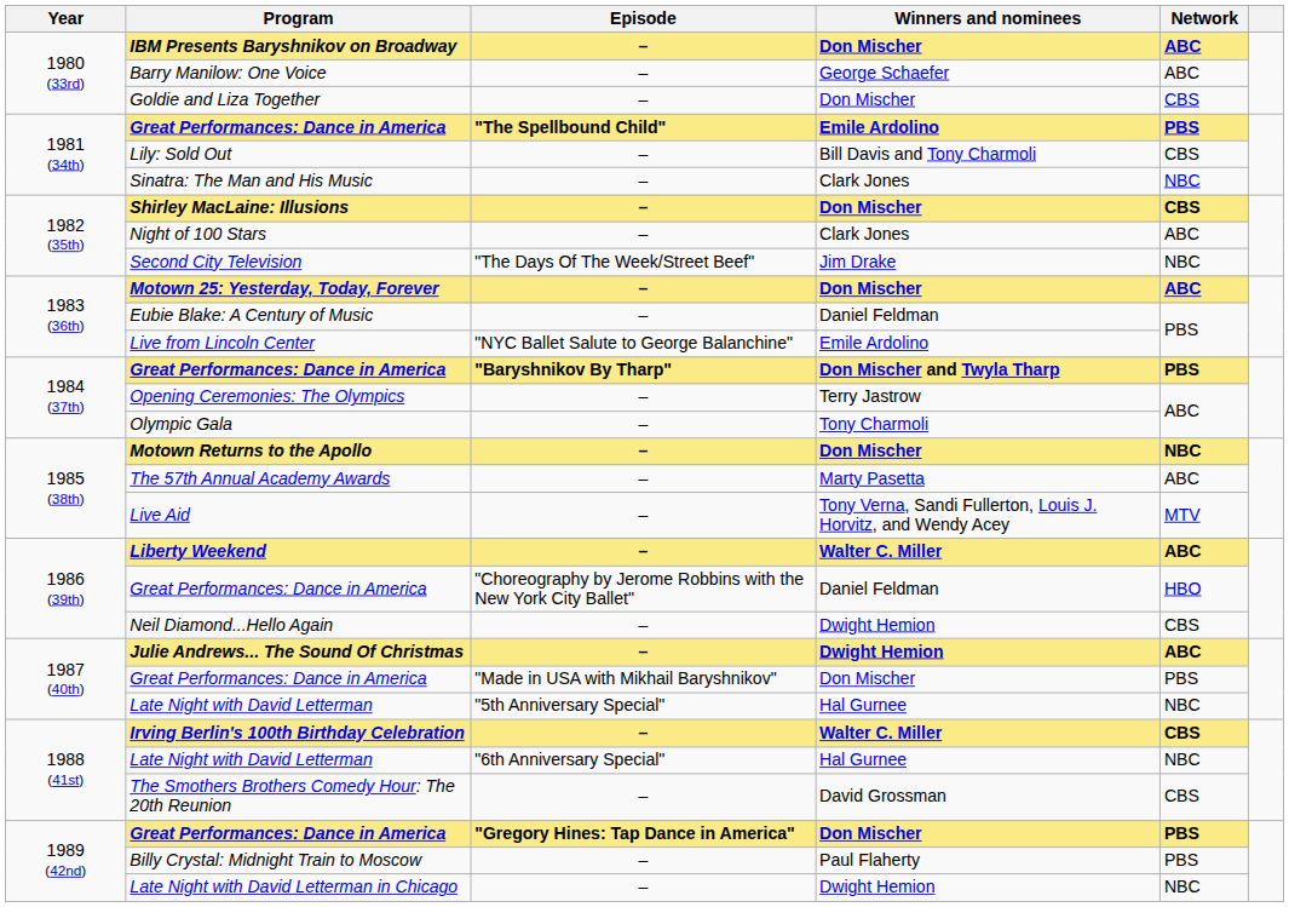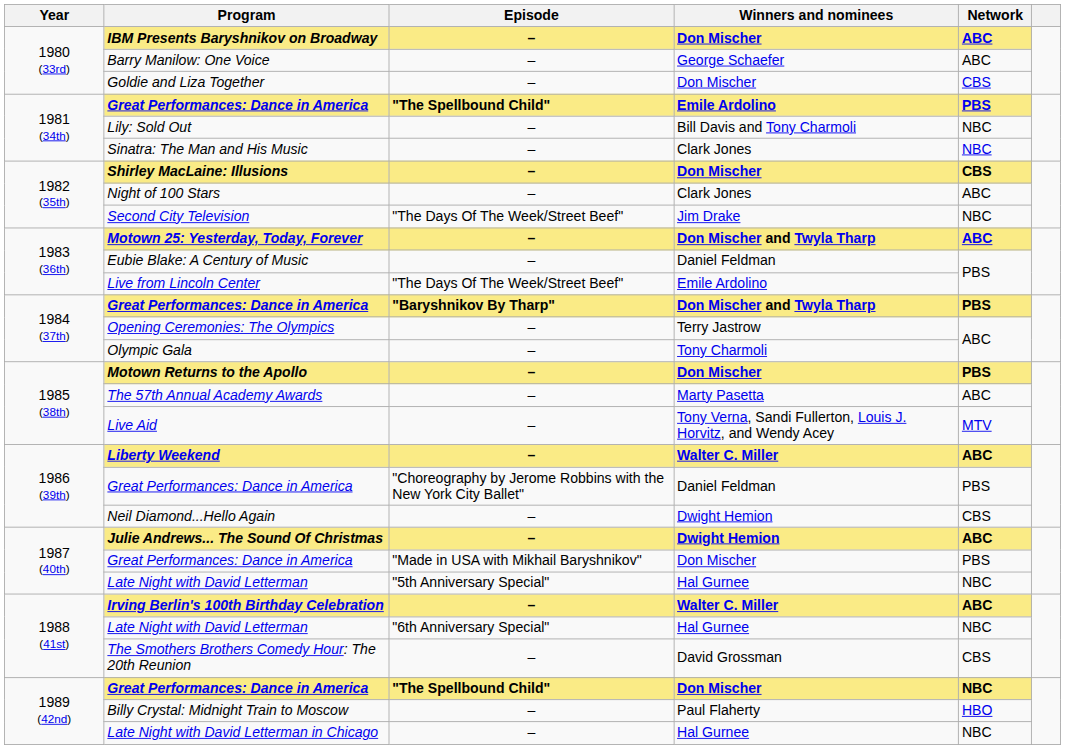Lily: Sold Out | Network: CBS -> NBC
Motown 25: Yesterday, Today, Forever | Winners and nominees: Don Mischer -> Don Mischer and Twyla Tharp
Live from Lincoln Center | Episode: "NYC Ballet Salute to George Balanchine" -> "The Days Of The Week/Street Beef"
Motown Returns to the Apollo | Network: NBC -> PBS
1986 (39th) / Great Performances: Dance in America | Network: HBO -> PBS
Irving Berlin's 100th Birthday Celebration | Network: CBS -> ABC
1989 (42nd) / Great Performances: Dance in America | Episode: "Gregory Hines: Tap Dance in America" -> "The Spellbound Child"
1989 (42nd) / Great Performances: Dance in America | Network: PBS -> NBC
Billy Crystal: Midnight Train to Moscow | Network: PBS -> HBO
Late Night with David Letterman in Chicago | Winners and nominees: Dwight Hemion -> Hal Gurnee
